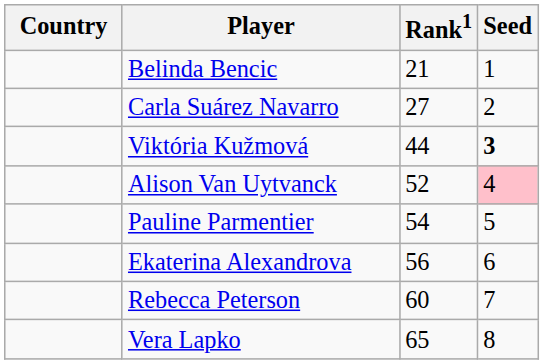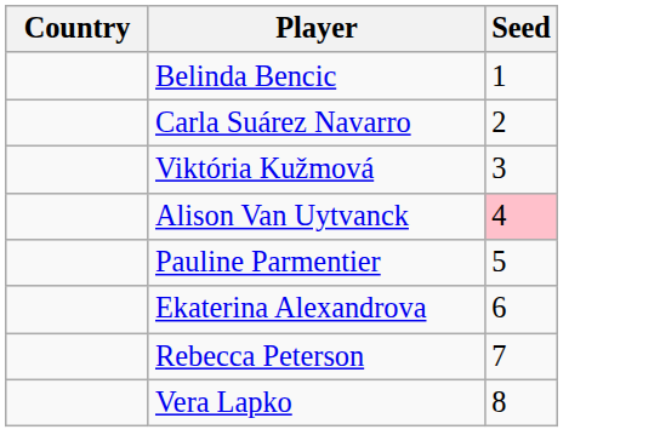- column: Rank1 | 21 | 27 | 44 | 52 | 54 | 56 | 60 | 65
Viktória Kužmová | Seed: bold -> normal
